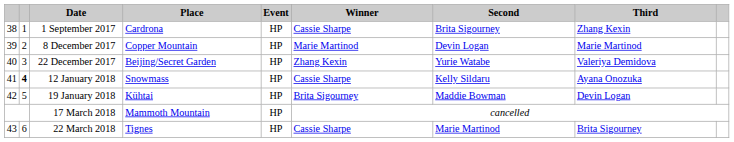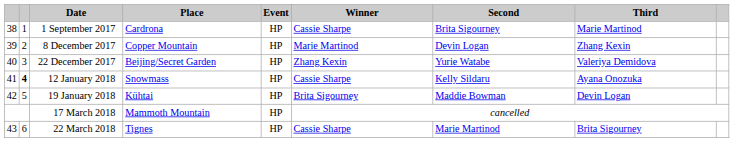1 September 2017 | Third: Zhang Kexin -> Marie Martinod
8 December 2017 | Third: Marie Martinod -> Zhang Kexin
